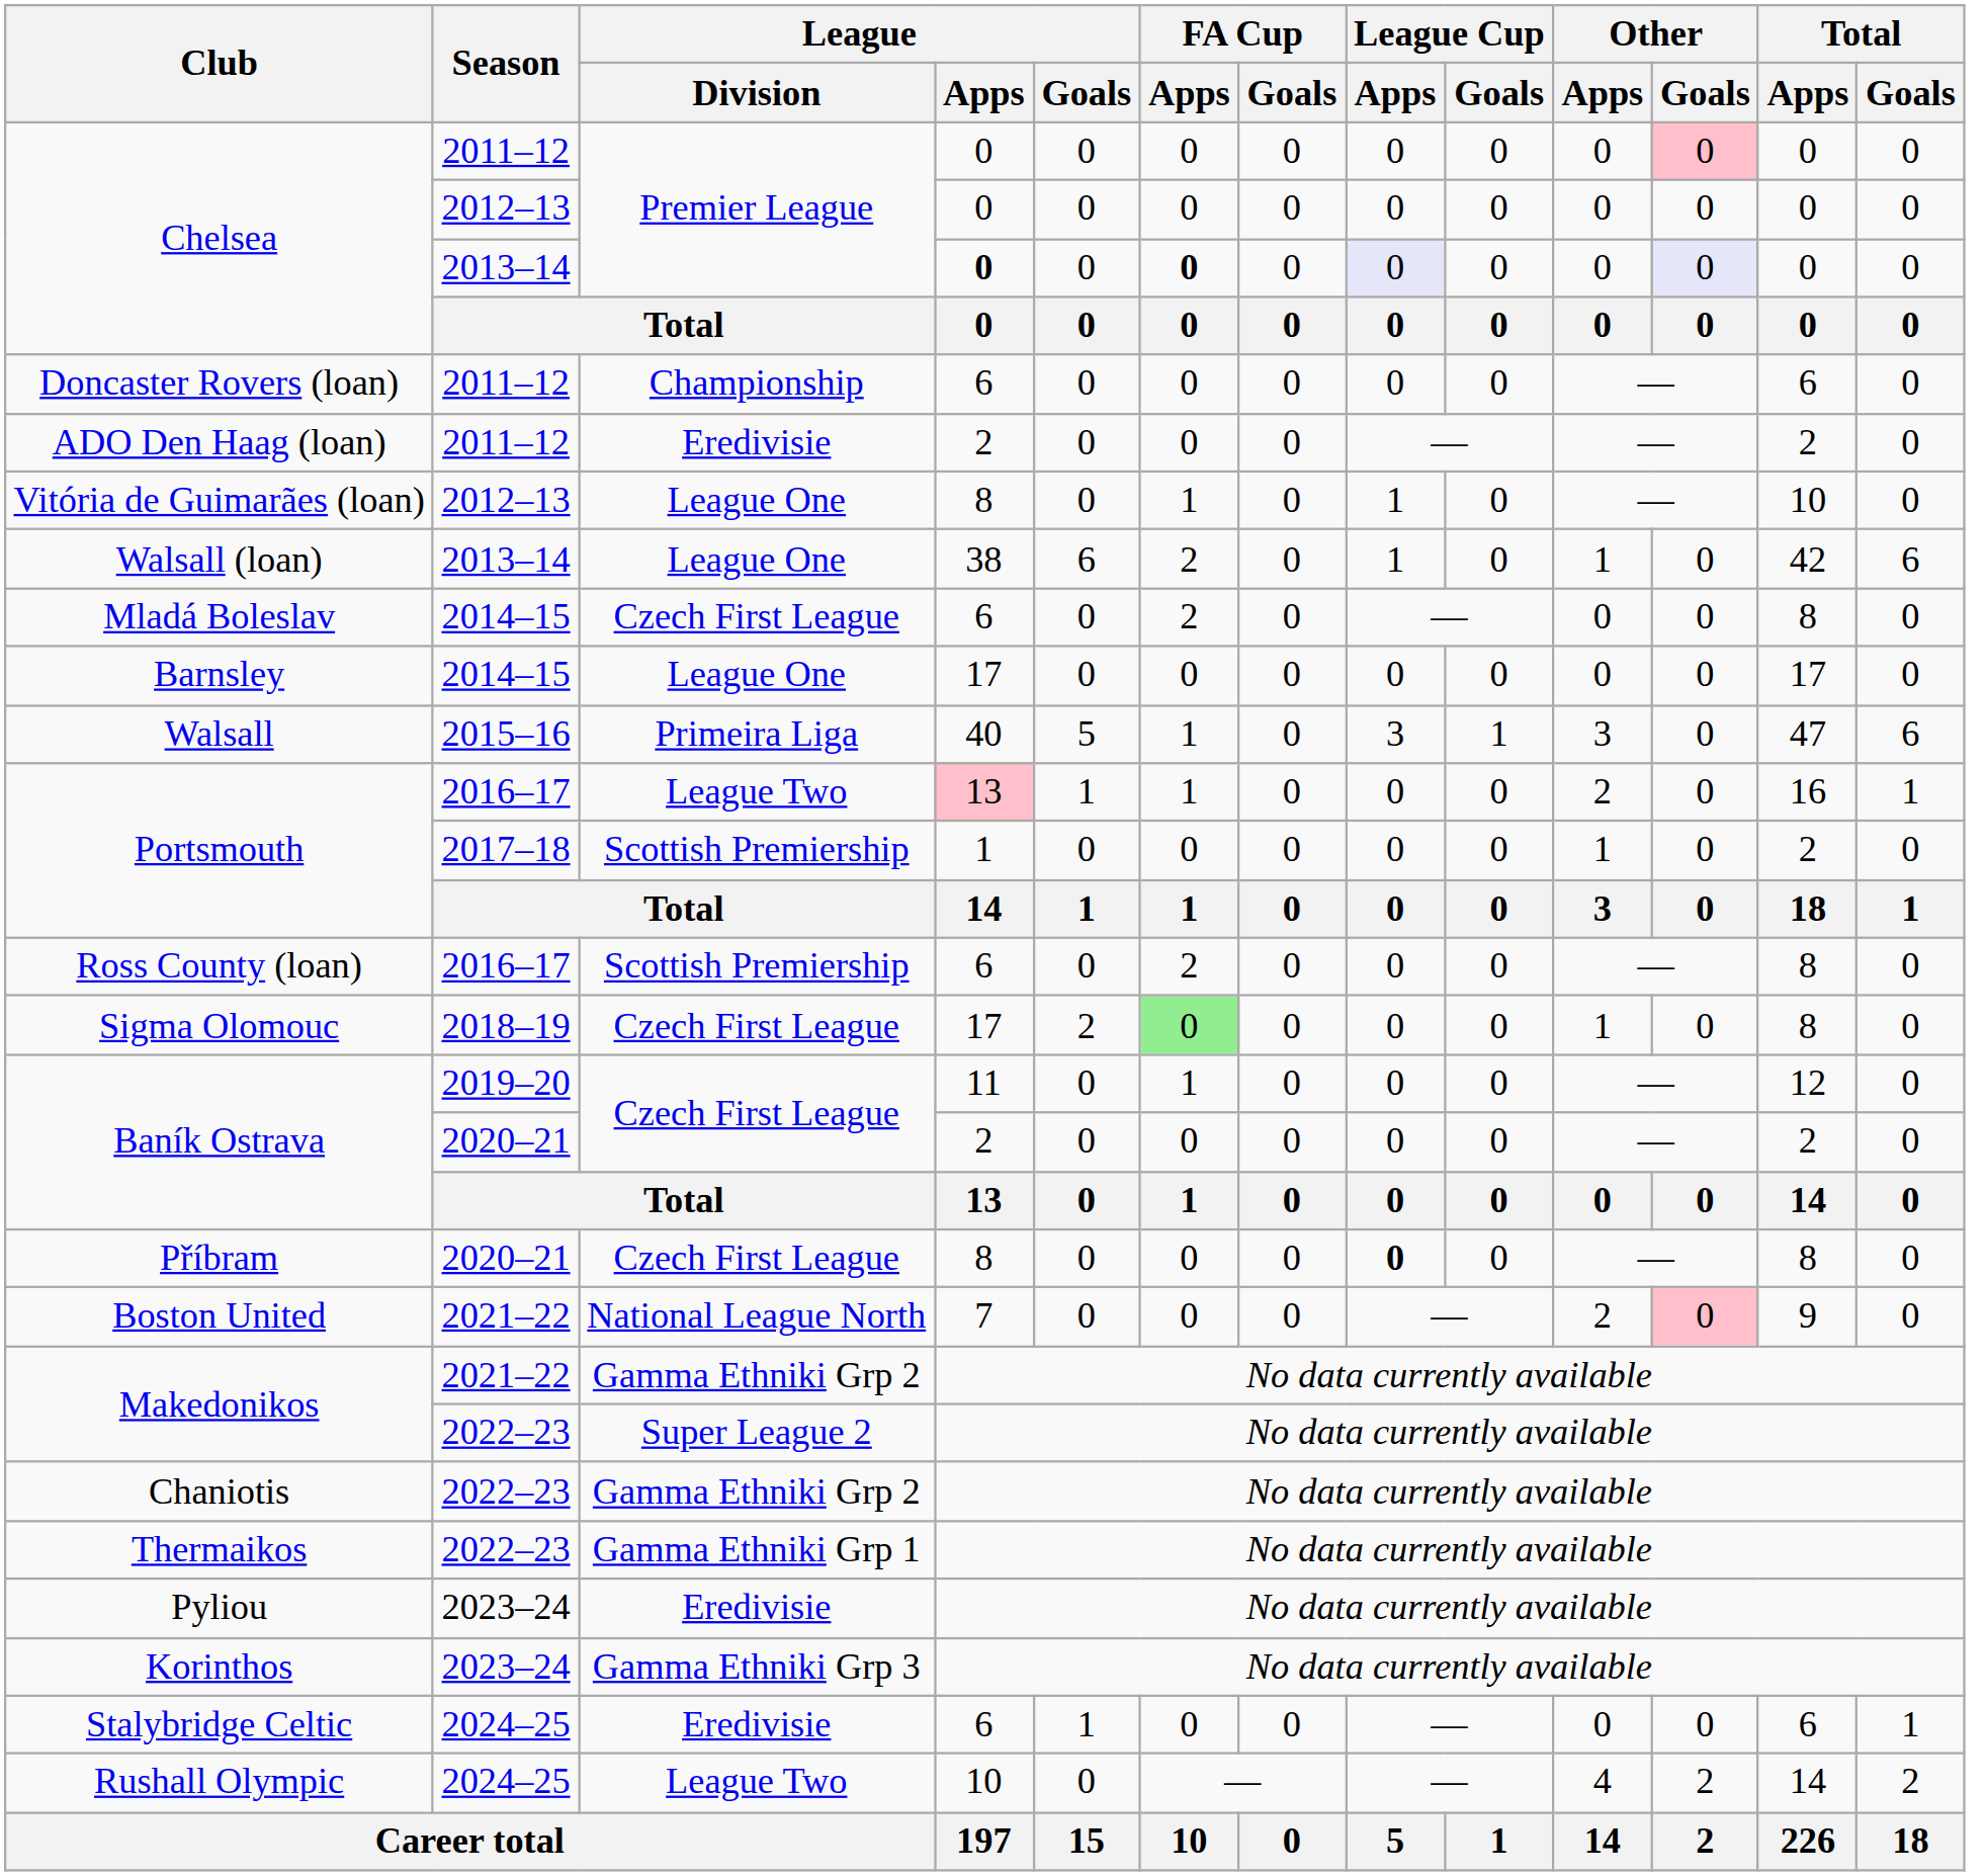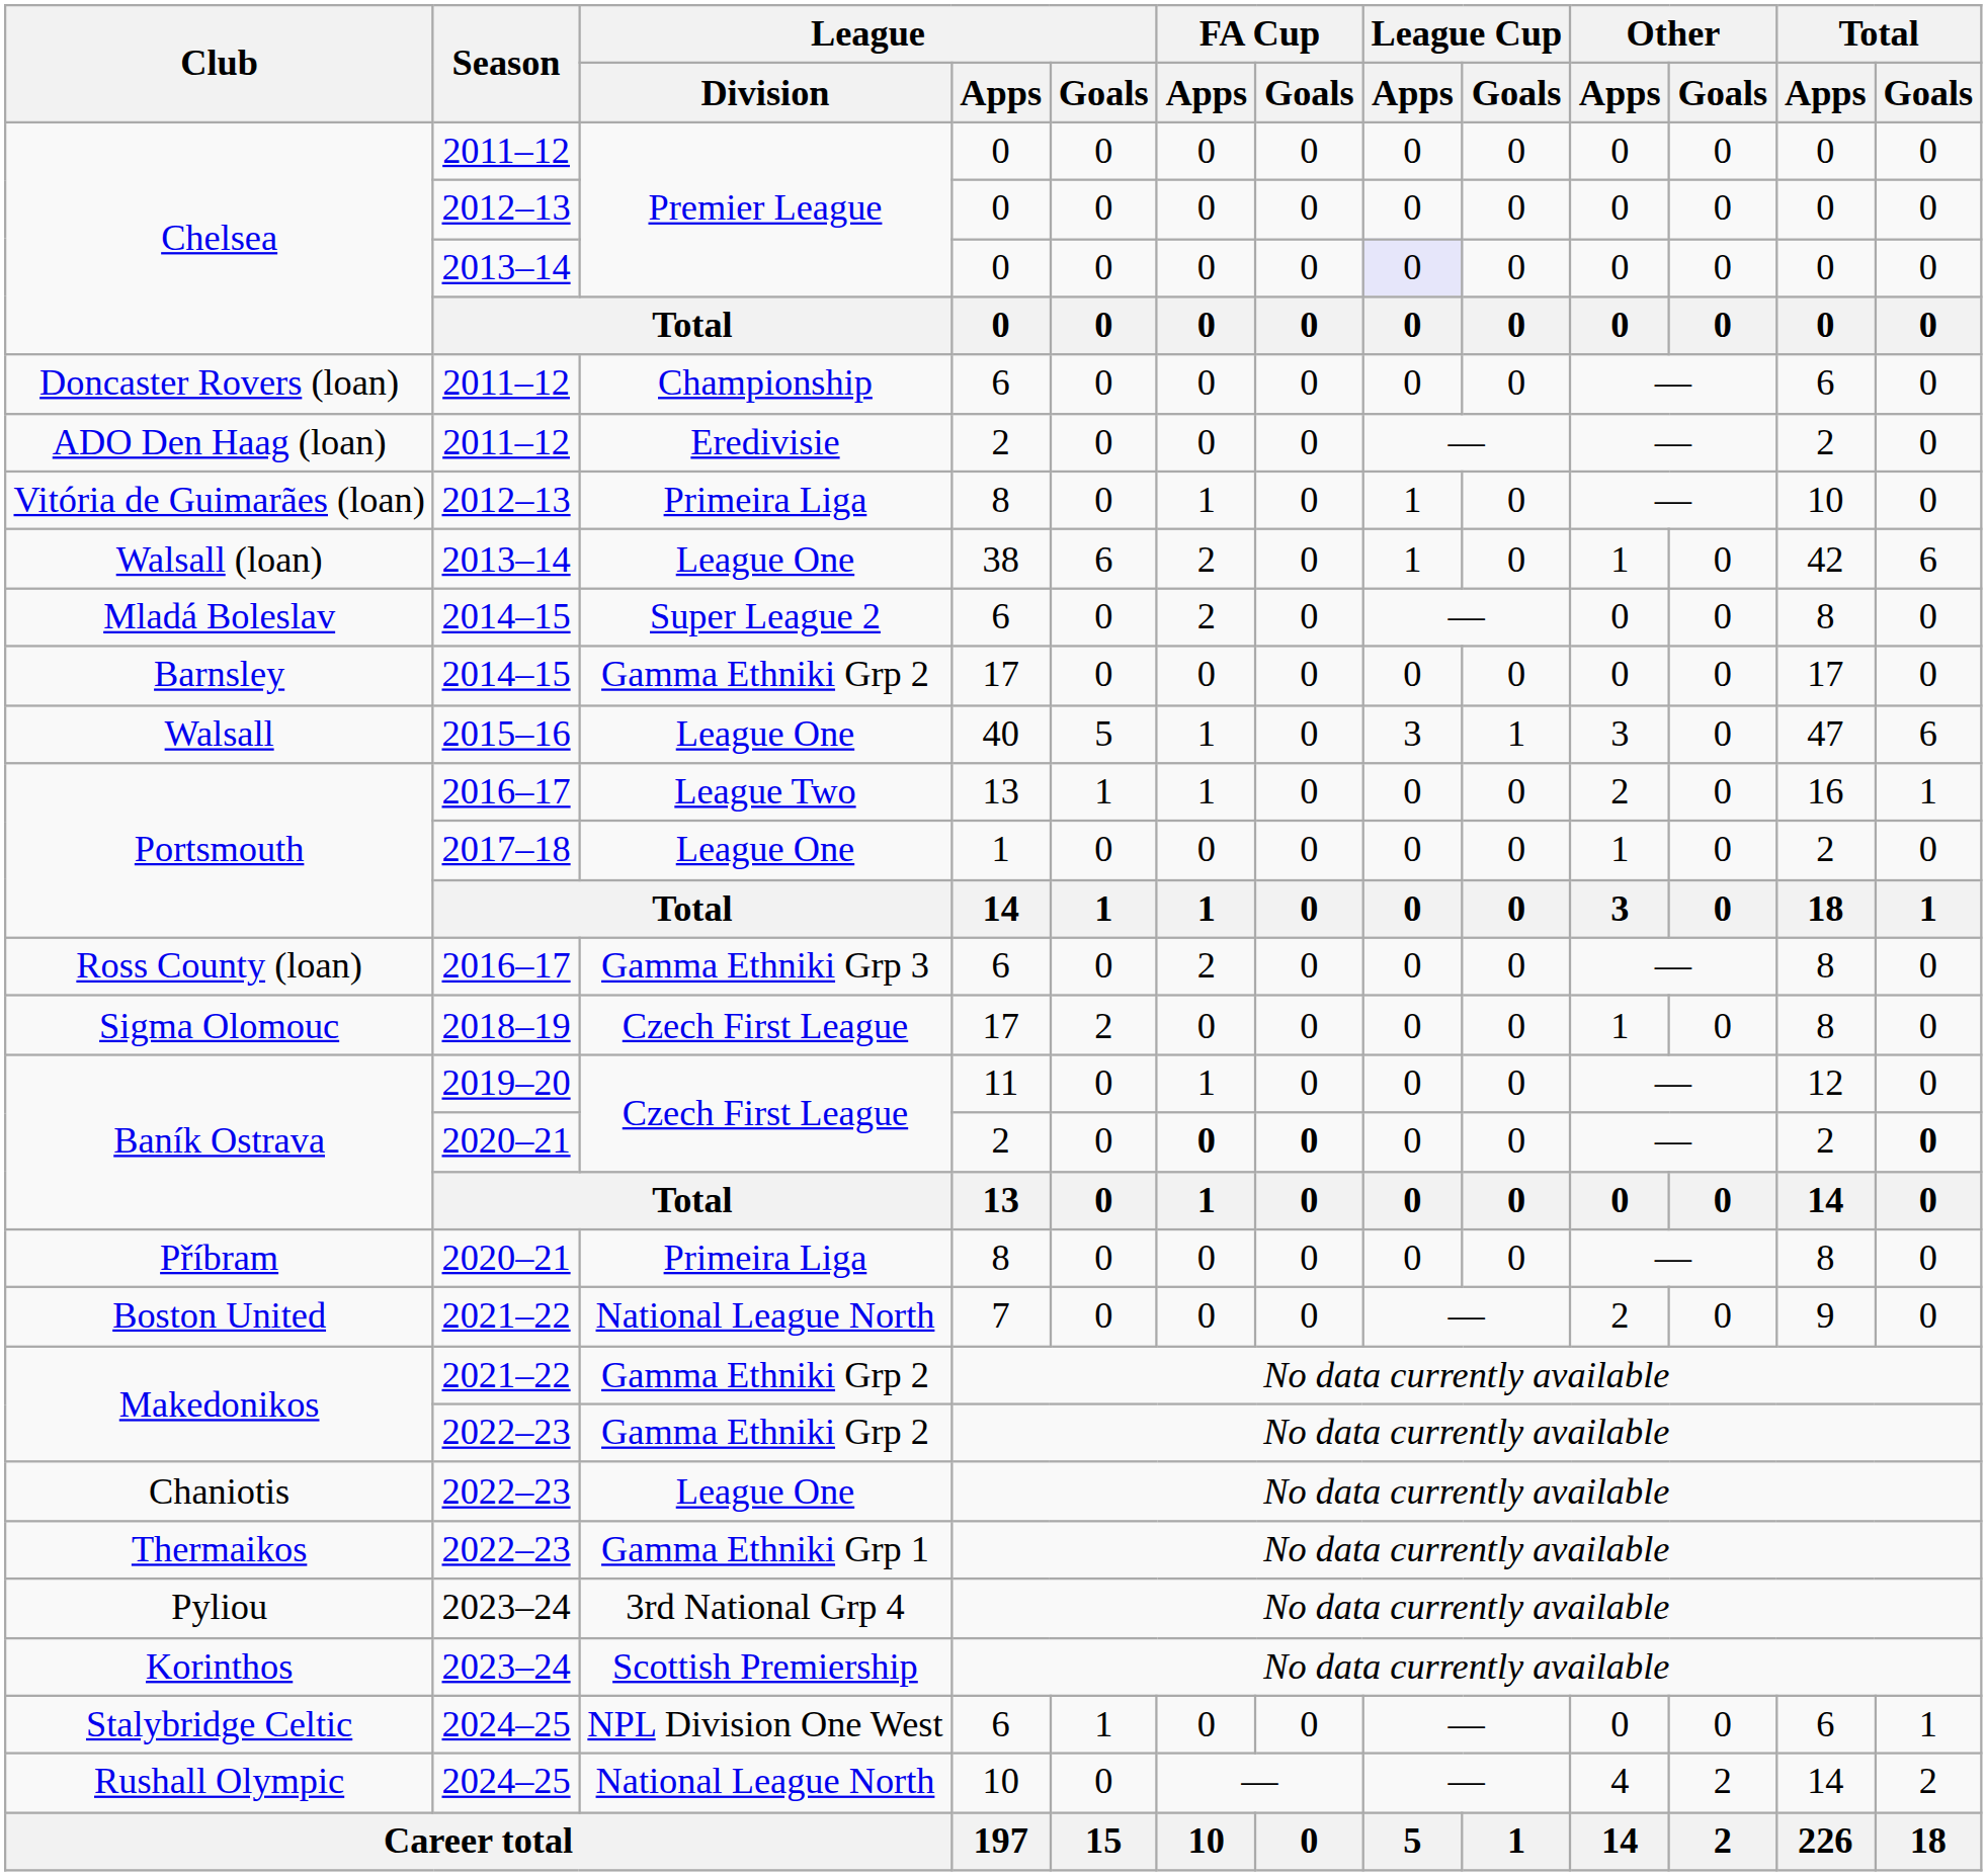Chelsea / 2011–12 | Other / Goals: pink background -> no background
Chelsea / 2013–14 | League / Apps: bold -> normal
Chelsea / 2013–14 | FA Cup / Apps: bold -> normal
Chelsea / 2013–14 | Other / Goals: lavender background -> no background
Vitória de Guimarães (loan) | League / Division: League One -> Primeira Liga
Mladá Boleslav | League / Division: Czech First League -> Super League 2
Barnsley | League / Division: League One -> Gamma Ethniki Grp 2
Walsall | League / Division: Primeira Liga -> League One
Portsmouth / 2016–17 | League / Apps: pink background -> no background
Portsmouth / 2017–18 | League / Division: Scottish Premiership -> League One
Ross County (loan) | League / Division: Scottish Premiership -> Gamma Ethniki Grp 3
Sigma Olomouc | FA Cup / Apps: lightgreen background -> no background
Baník Ostrava / 2020–21 | FA Cup / Apps: normal -> bold
Baník Ostrava / 2020–21 | FA Cup / Goals: normal -> bold
Baník Ostrava / 2020–21 | Total / Goals: normal -> bold
Příbram | League / Division: Czech First League -> Primeira Liga
Příbram | League Cup / Apps: bold -> normal
Boston United | Other / Goals: pink background -> no background
Makedonikos / 2022–23 | League / Division: Super League 2 -> Gamma Ethniki Grp 2
Chaniotis | League / Division: Gamma Ethniki Grp 2 -> League One
Pyliou | League / Division: Eredivisie -> 3rd National Grp 4
Korinthos | League / Division: Gamma Ethniki Grp 3 -> Scottish Premiership
Stalybridge Celtic | League / Division: Eredivisie -> NPL Division One West
Rushall Olympic | League / Division: League Two -> National League North
